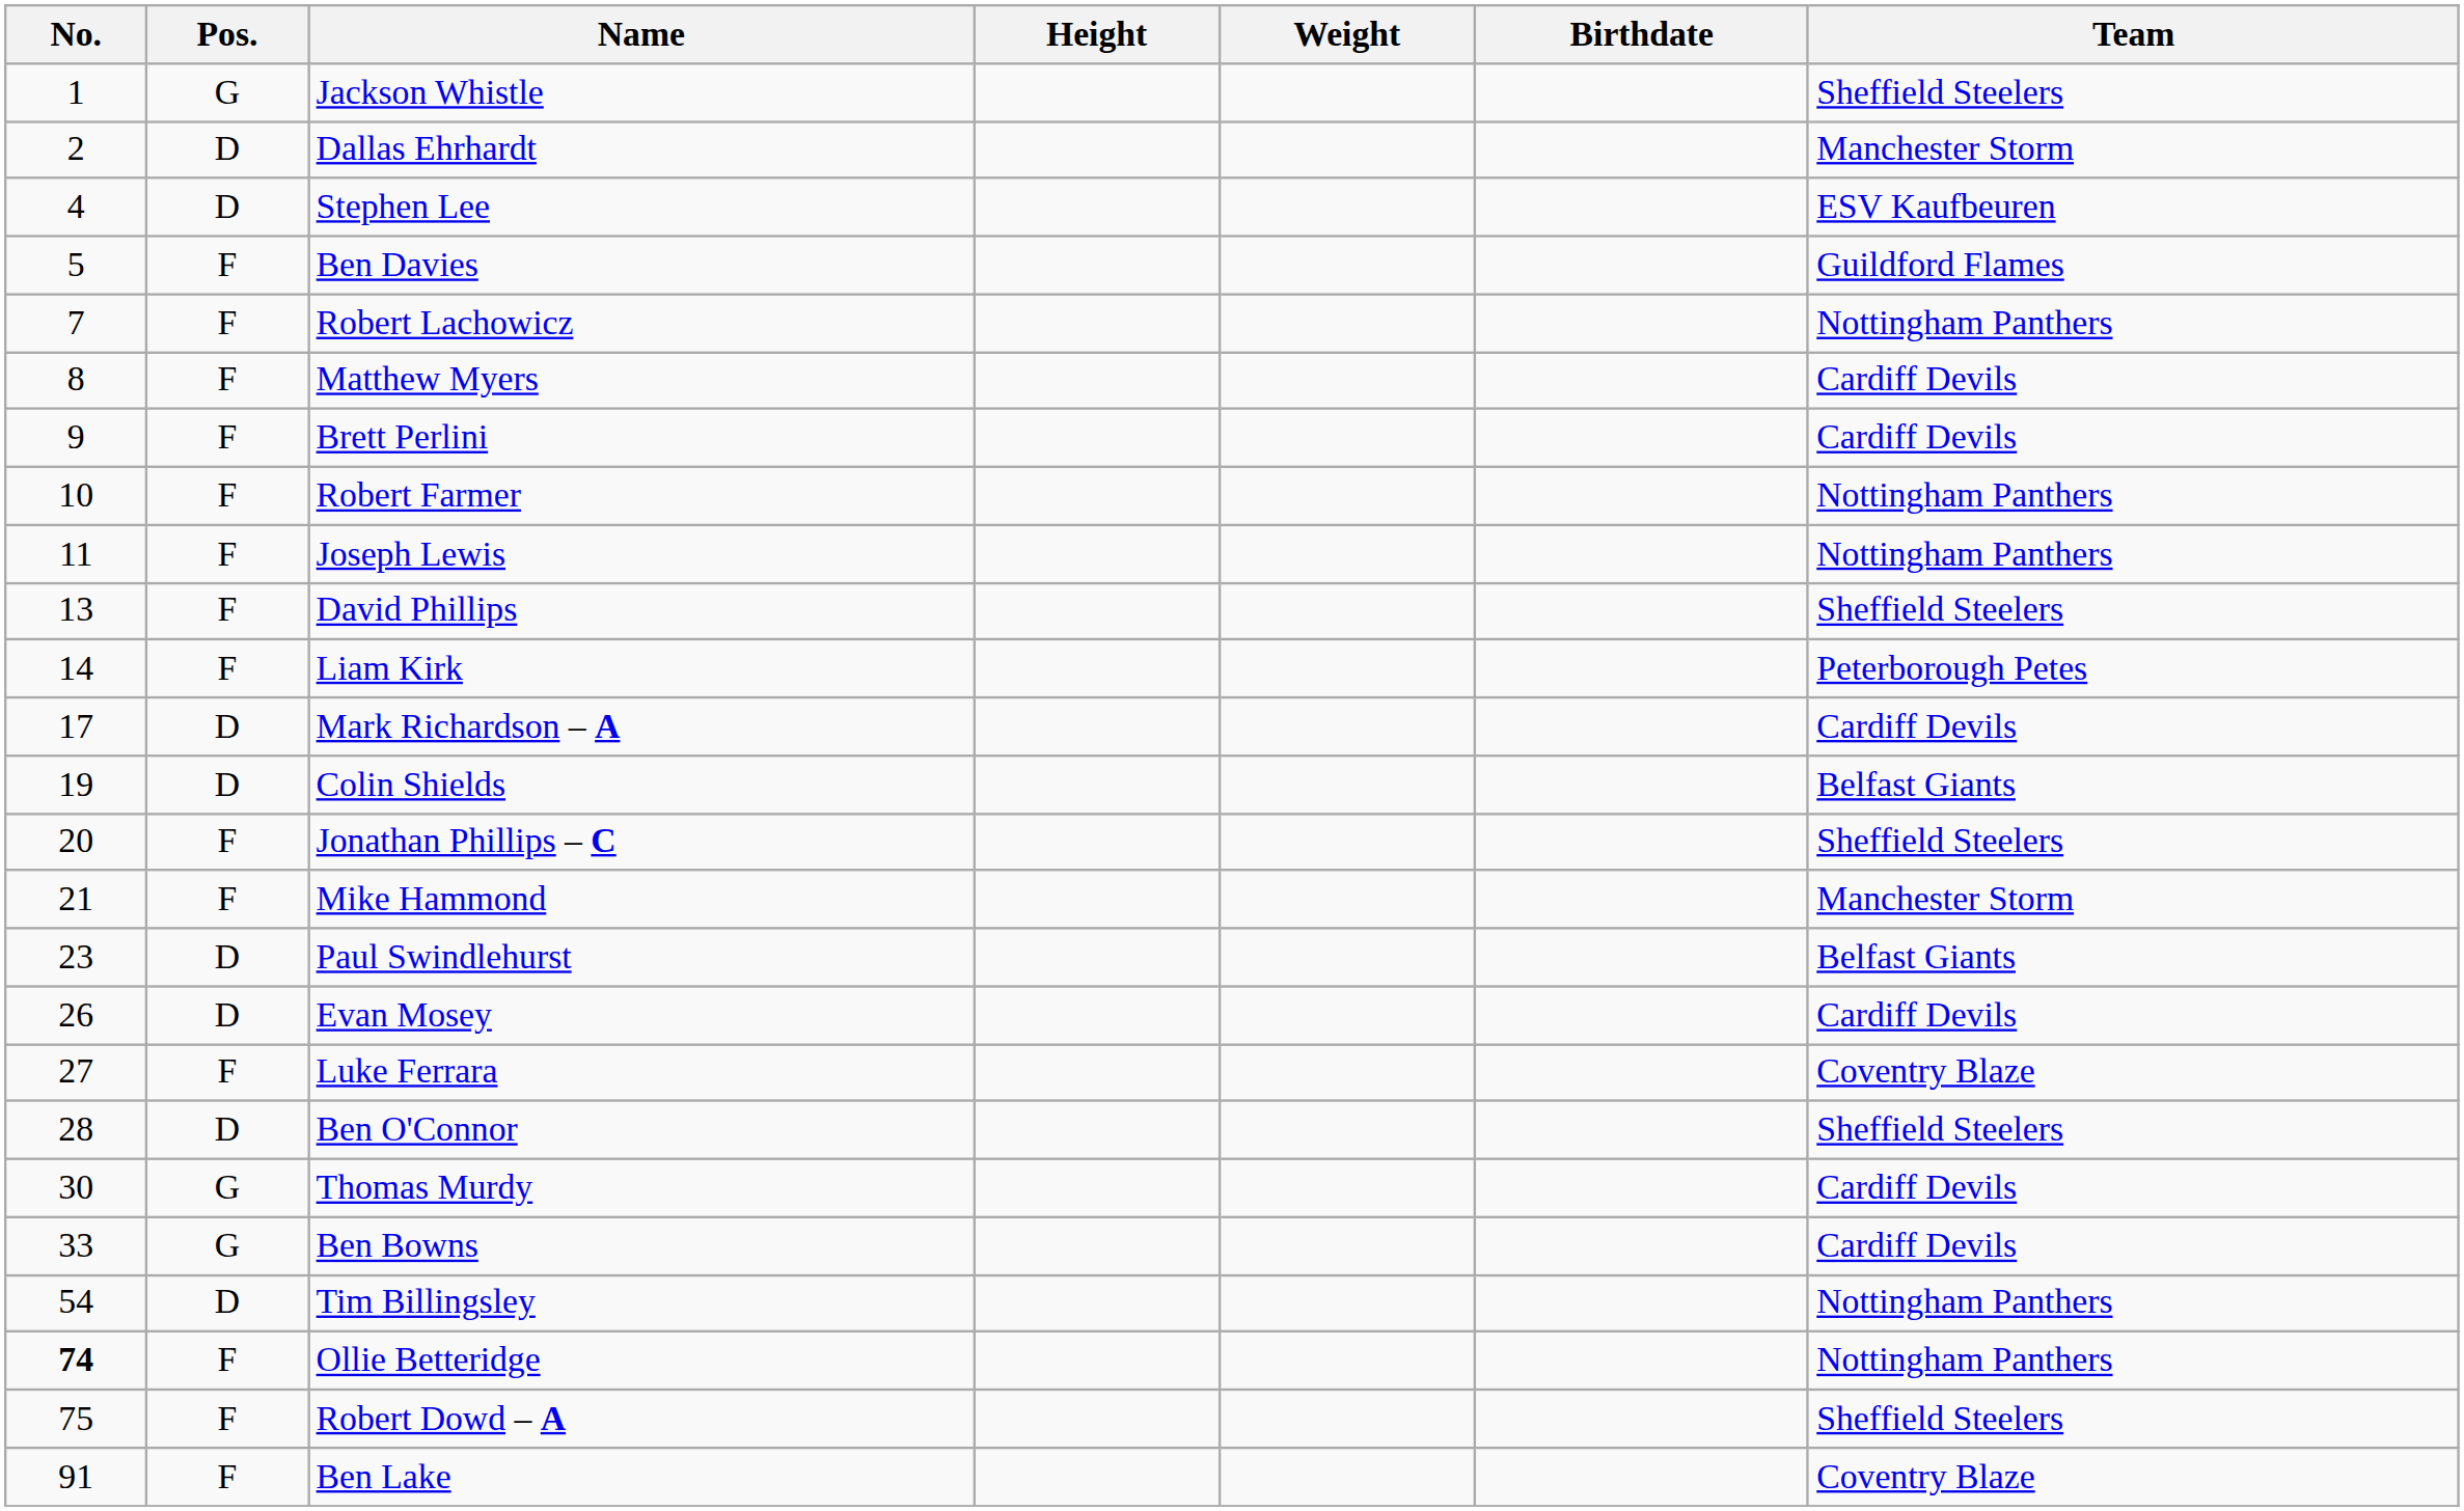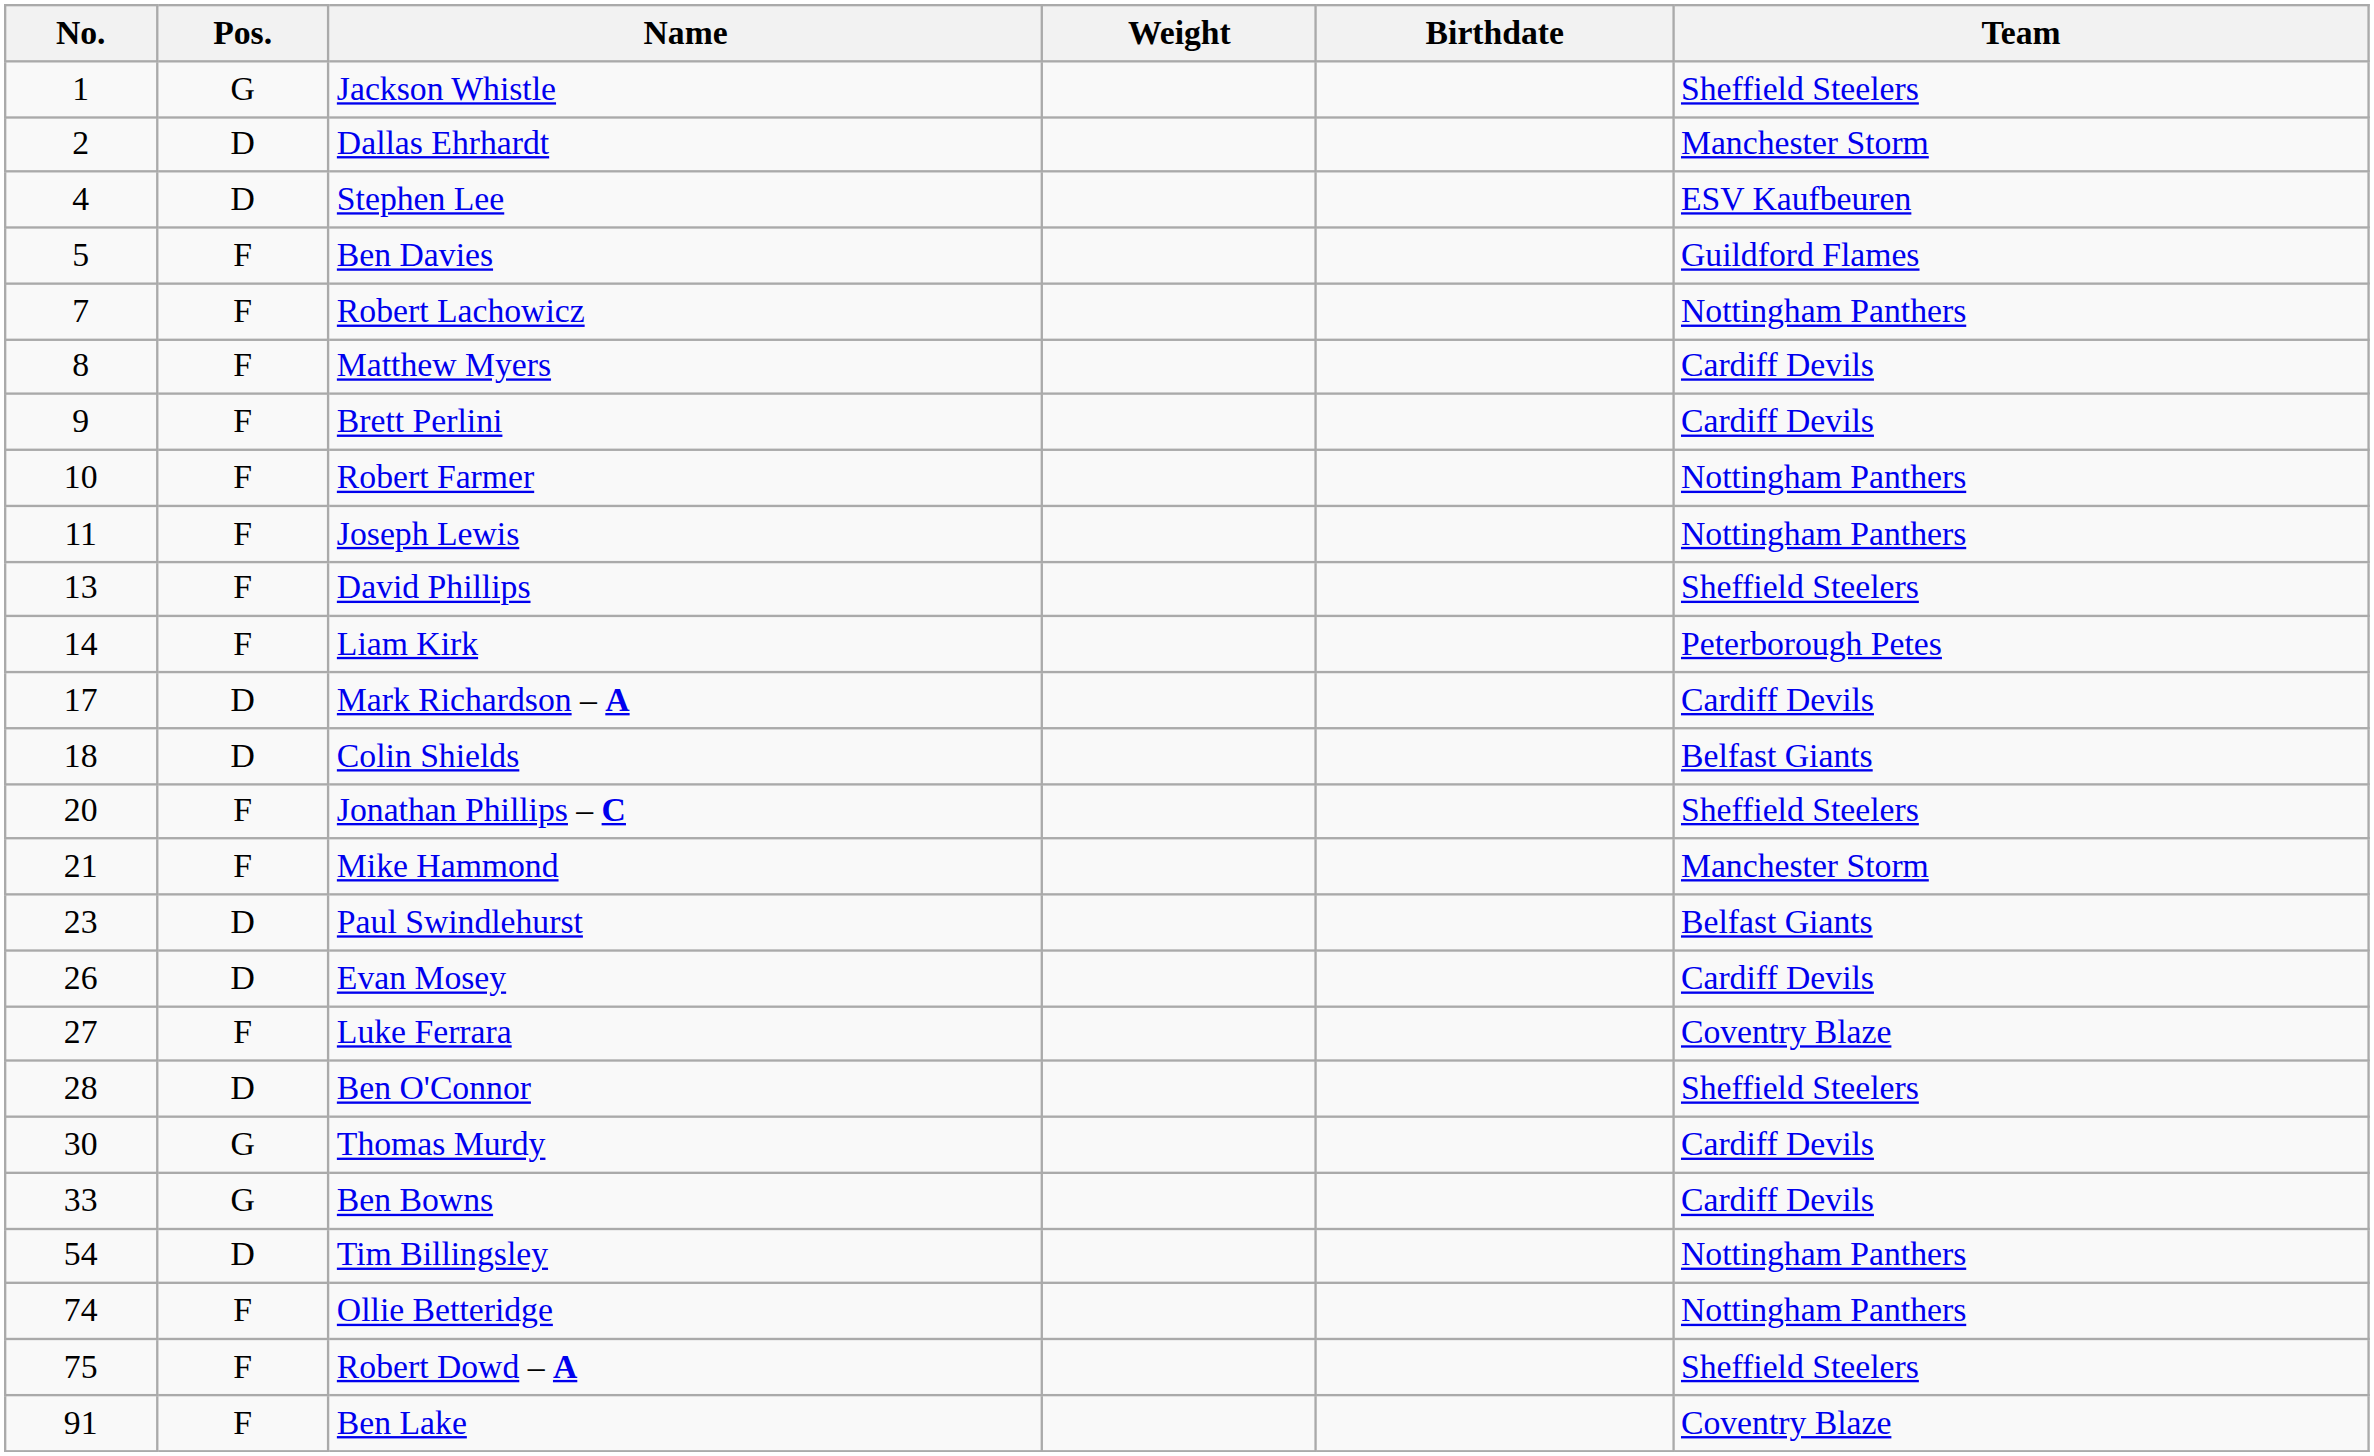- column: Height
Colin Shields | No.: 19 -> 18
Ollie Betteridge | No.: bold -> normal
